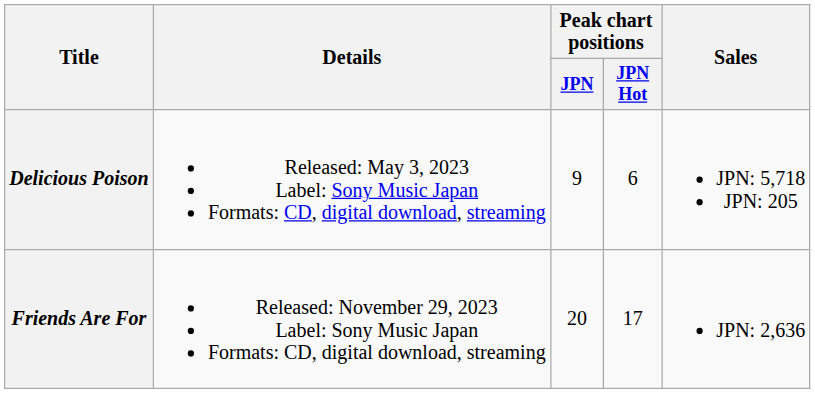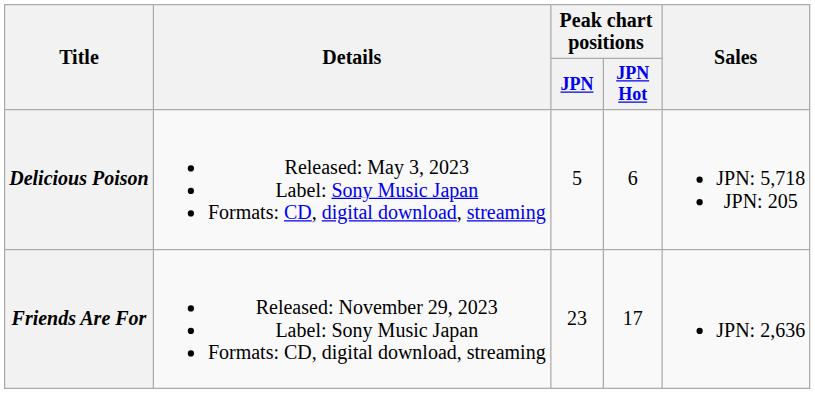Delicious Poison | Peak chart positions / JPN: 9 -> 5
Friends Are For | Peak chart positions / JPN: 20 -> 23
